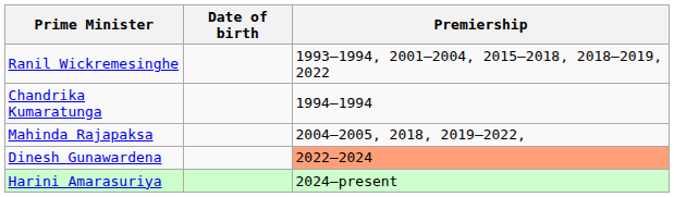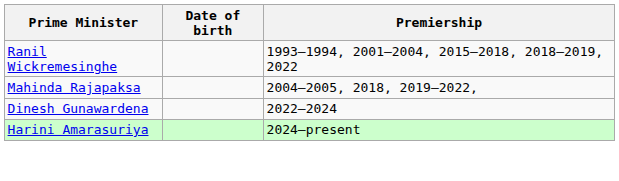- row: Chandrika Kumaratunga | 1994–1994
Dinesh Gunawardena | Premiership: lightsalmon background -> no background
